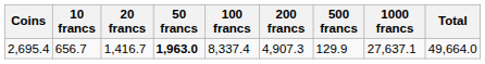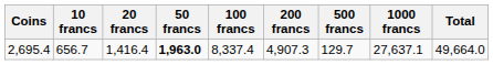2,695.4 | 20 francs: 1,416.7 -> 1,416.4
2,695.4 | 500 francs: 129.9 -> 129.7
